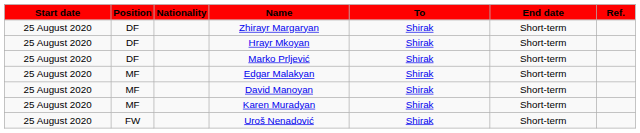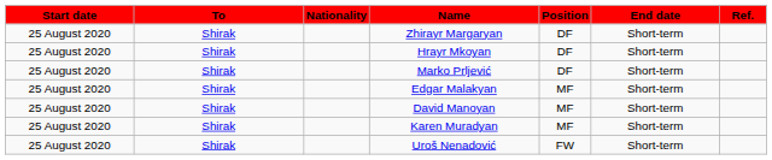columns swapped: Position <-> To
